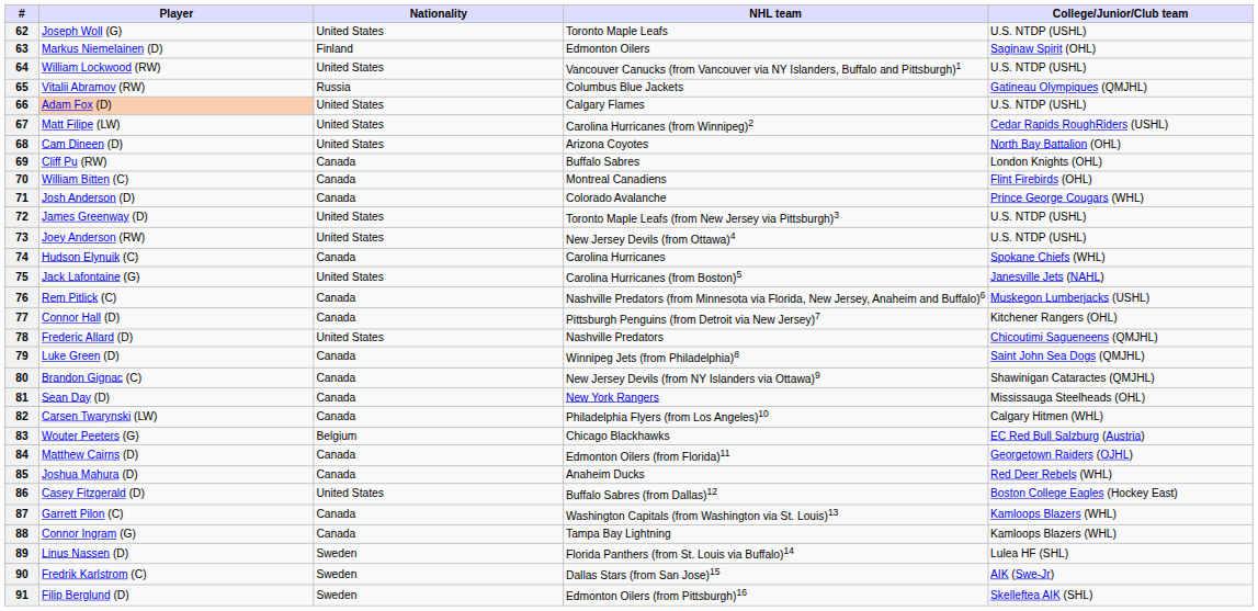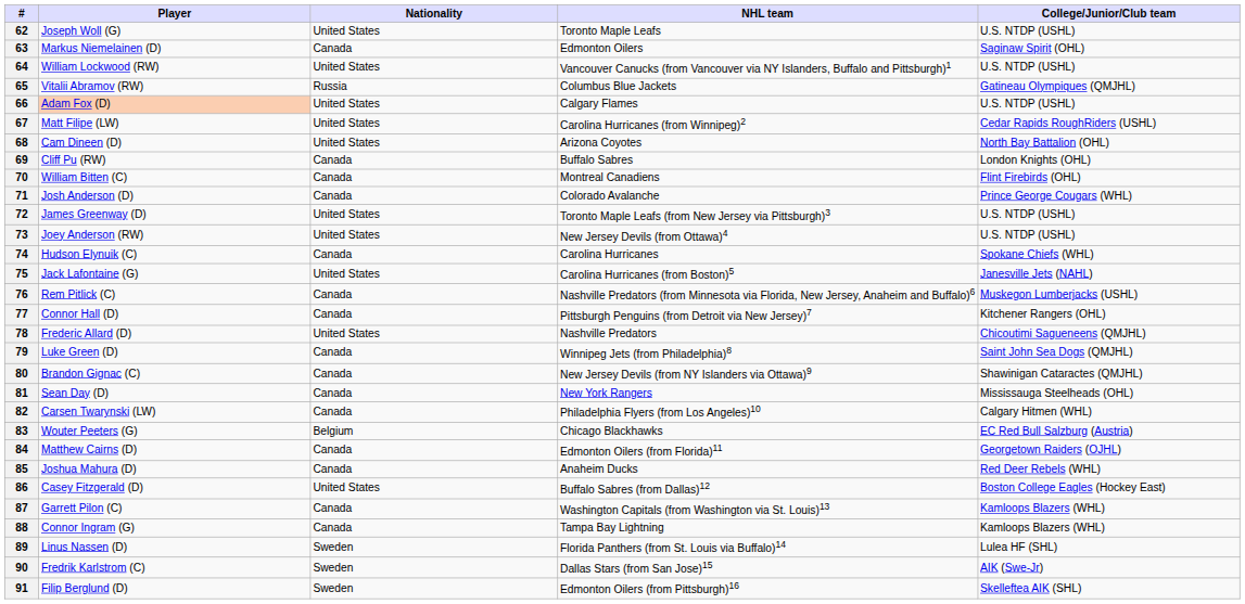63 | Nationality: Finland -> Canada
